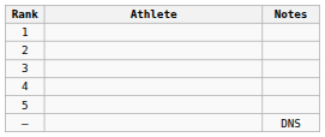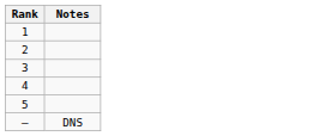- column: Athlete
